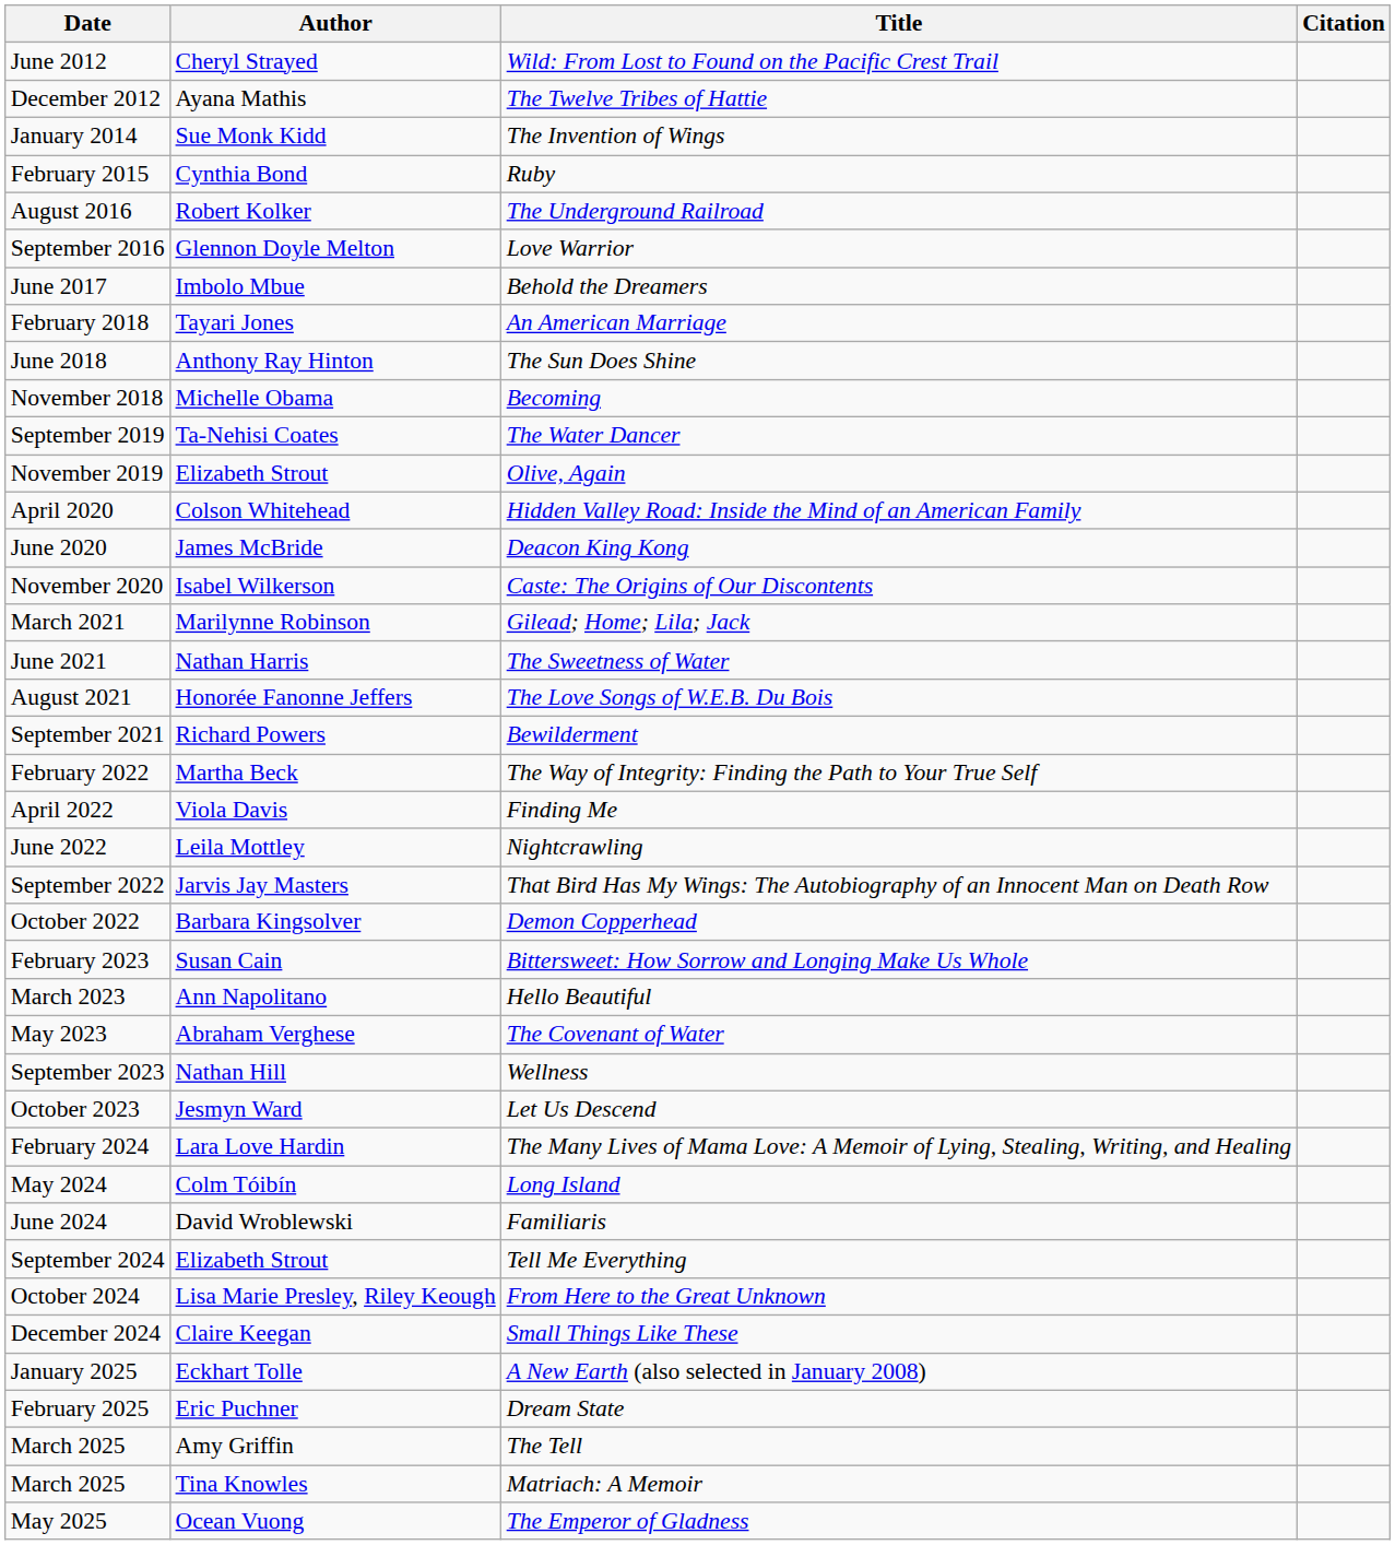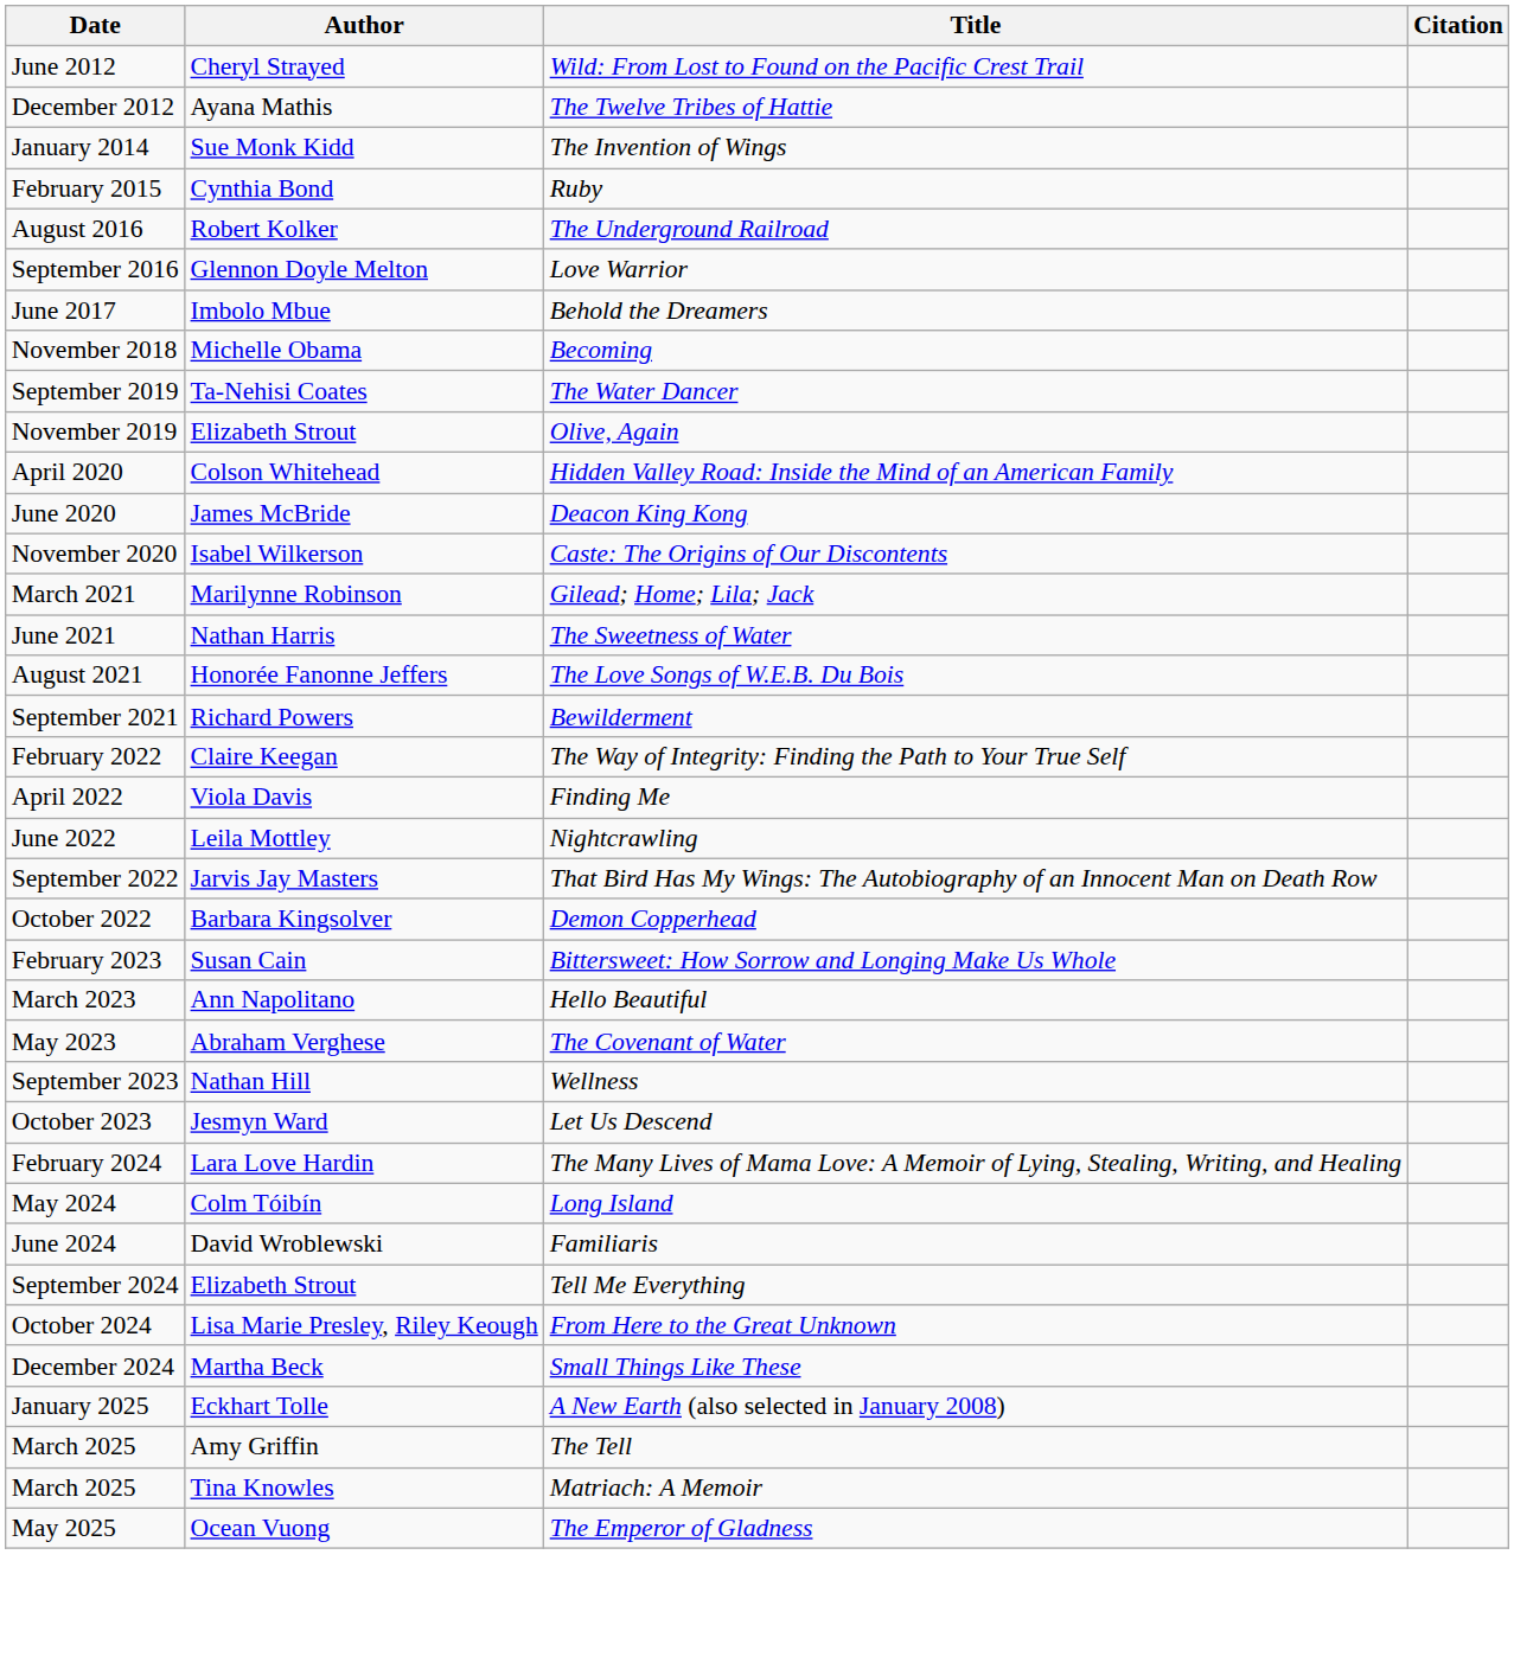- row: February 2018 | Tayari Jones | An American Marriage
- row: June 2018 | Anthony Ray Hinton | The Sun Does Shine
The Way of Integrity: Finding the Path to Your True Self | Author: Martha Beck -> Claire Keegan
Small Things Like These | Author: Claire Keegan -> Martha Beck
- row: February 2025 | Eric Puchner | Dream State
